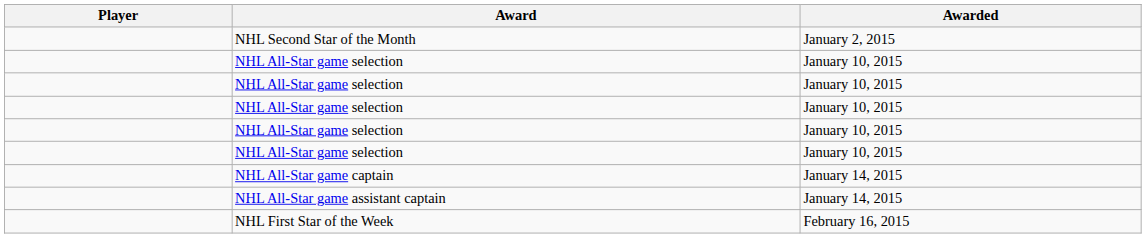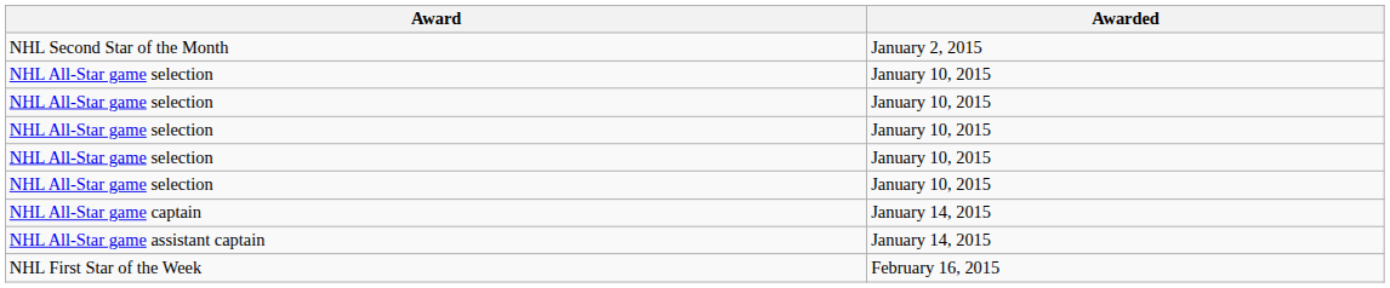- column: Player
